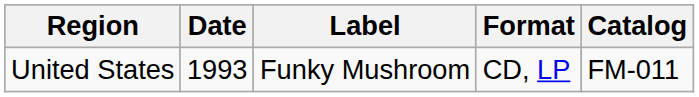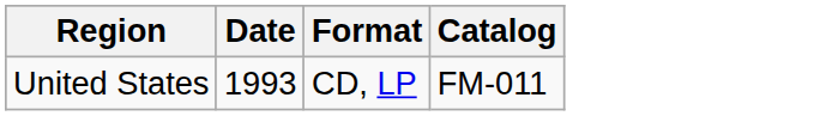- column: Label | Funky Mushroom
